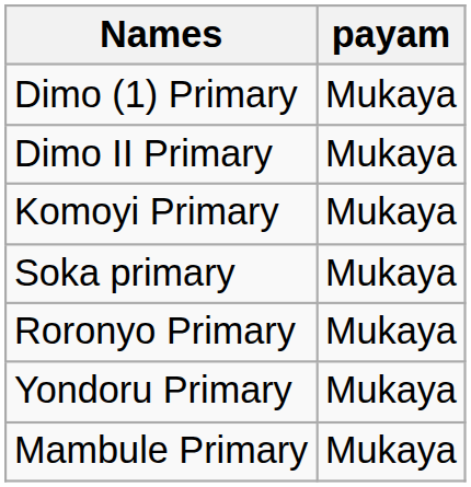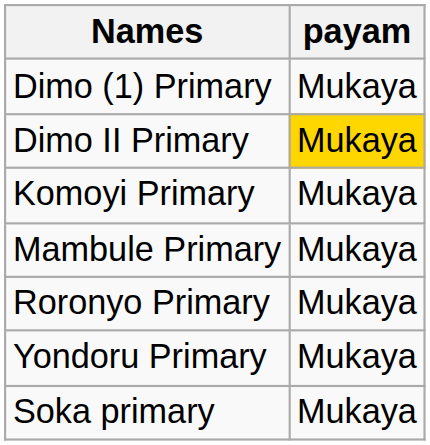Dimo II Primary | payam: no background -> gold background
rows swapped: Mambule Primary <-> Soka primary
